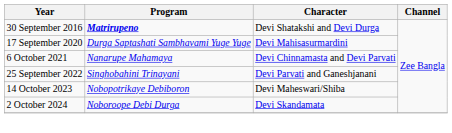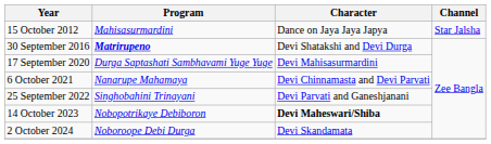+ row: 15 October 2012 | Mahisasurmardini | Dance on Jaya Jaya Japya | Star Jalsha
14 October 2023 | Character: normal -> bold
